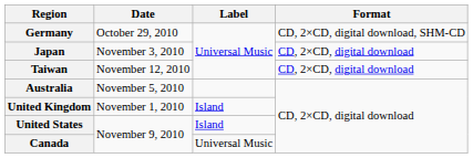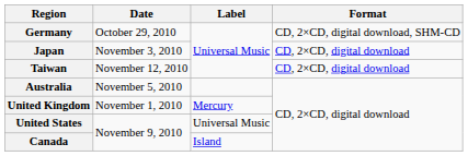United Kingdom | Label: Island -> Mercury
United States | Label: Island -> Universal Music
Canada | Label: Universal Music -> Island
